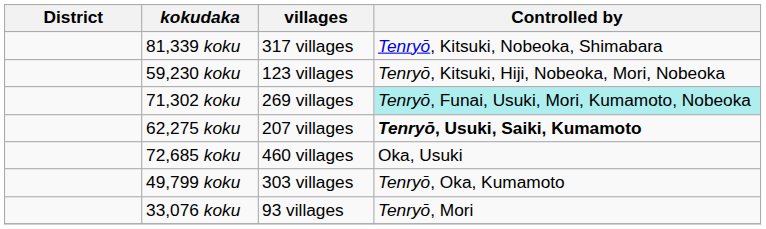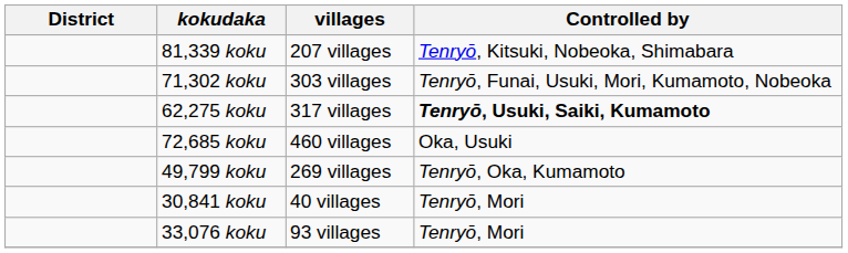81,339 koku | villages: 317 villages -> 207 villages
- row: 59,230 koku | 123 villages | Tenryō, Kitsuki, Hiji, Nobeoka, Mori, Nobeoka
71,302 koku | villages: 269 villages -> 303 villages
71,302 koku | Controlled by: paleturquoise background -> no background
62,275 koku | villages: 207 villages -> 317 villages
49,799 koku | villages: 303 villages -> 269 villages
+ row: 30,841 koku | 40 villages | Tenryō, Mori
